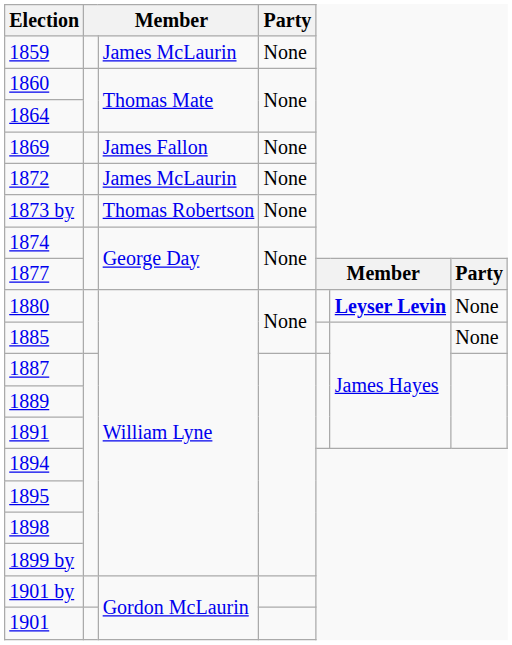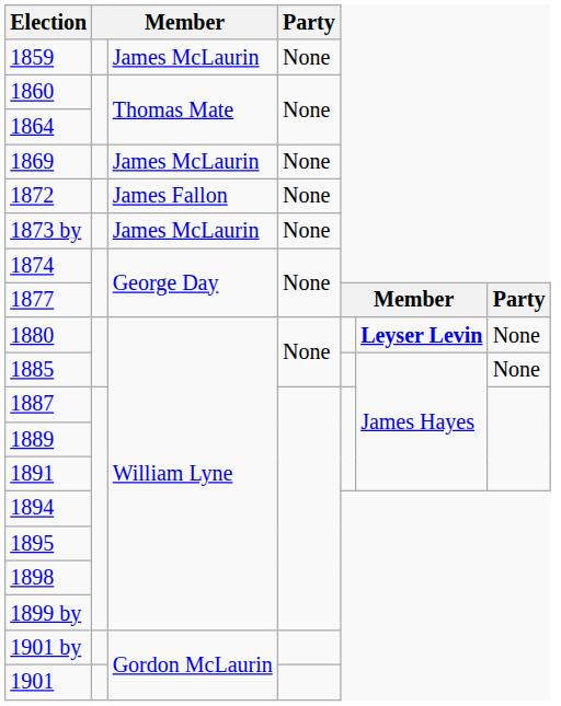1869 | column 3: James Fallon -> James McLaurin
1872 | column 3: James McLaurin -> James Fallon
1873 by | column 3: Thomas Robertson -> James McLaurin
